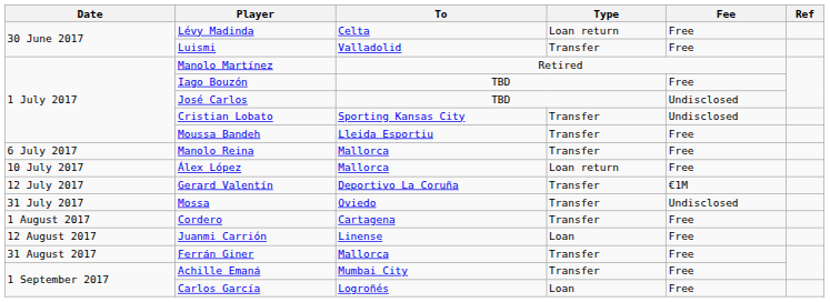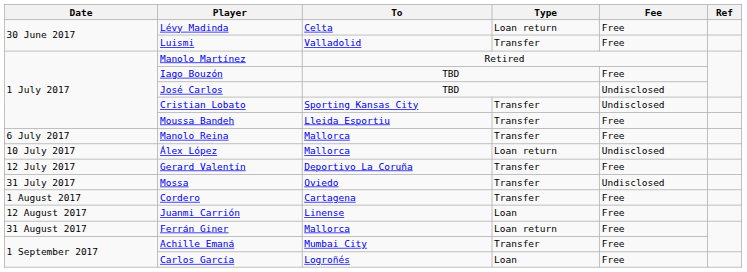Álex López | Fee: Free -> Undisclosed
Gerard Valentín | Fee: €1M -> Free
Ferrán Giner | Type: Transfer -> Loan return
